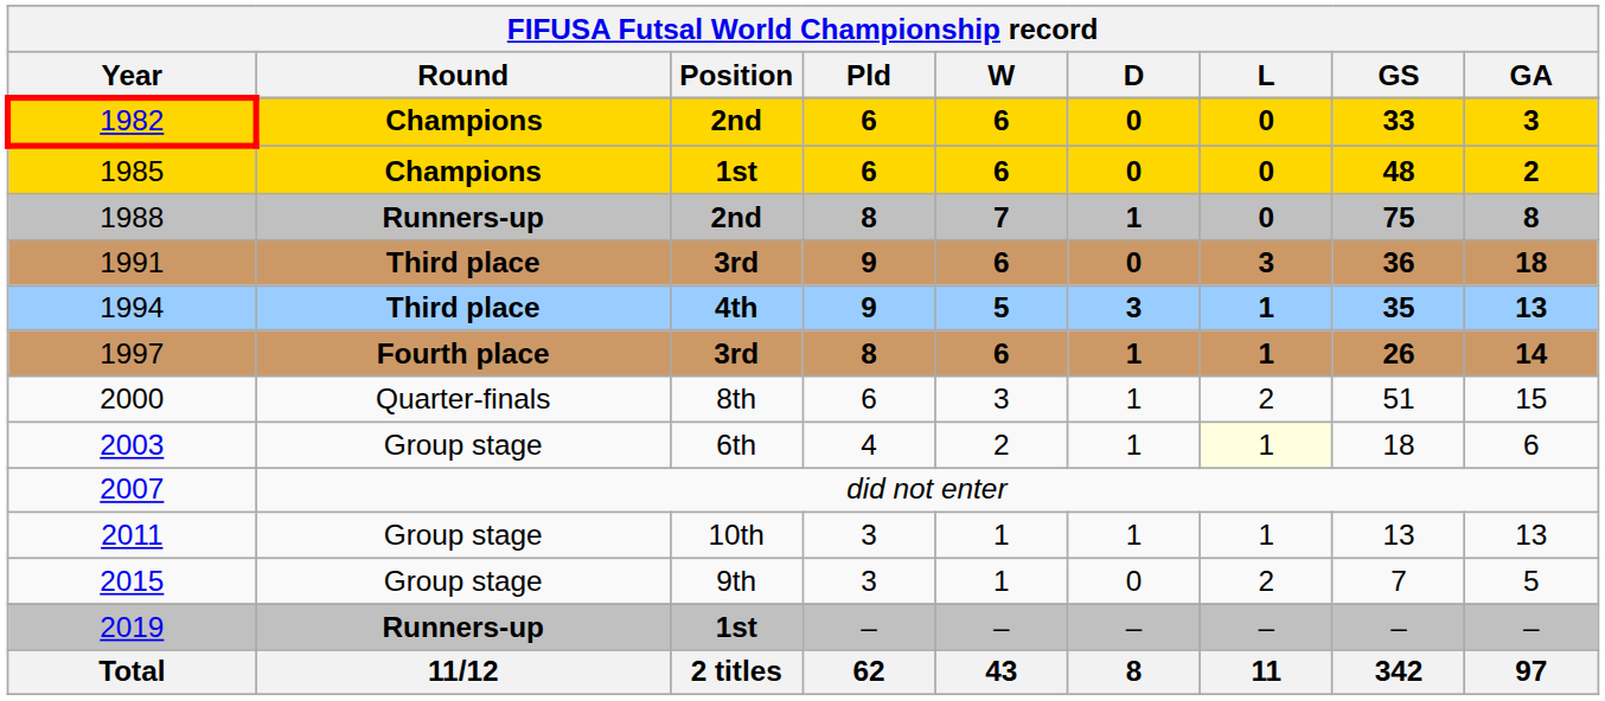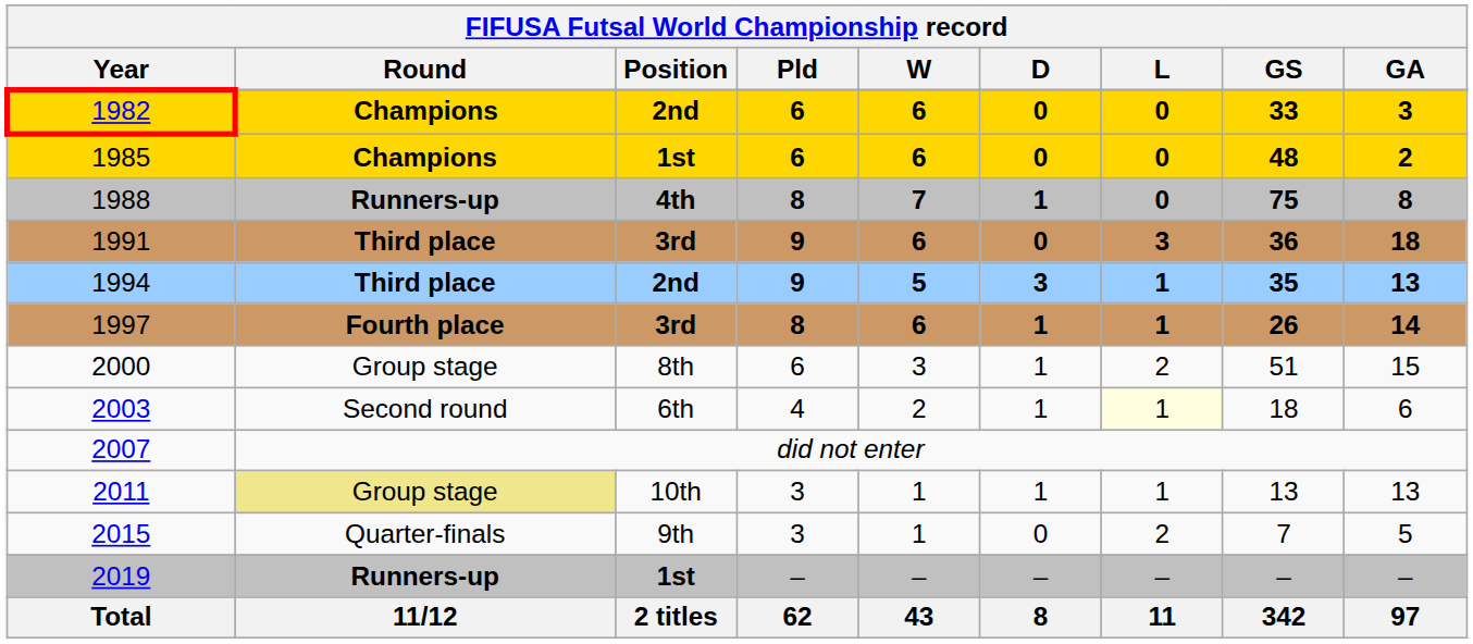1988 | Position: 2nd -> 4th
1994 | Position: 4th -> 2nd
2000 | Round: Quarter-finals -> Group stage
2003 | Round: Group stage -> Second round
2011 | Round: no background -> khaki background
2015 | Round: Group stage -> Quarter-finals
